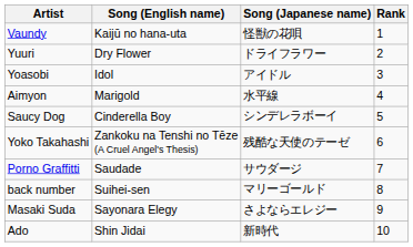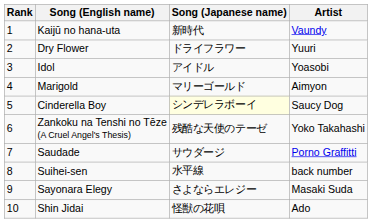columns swapped: Rank <-> Artist
Kaijū no hana-uta | Song (Japanese name): 怪獣の花唄 -> 新時代
Marigold | Song (Japanese name): 水平線 -> マリーゴールド
Cinderella Boy | Song (Japanese name): no background -> lightyellow background
Suihei-sen | Song (Japanese name): マリーゴールド -> 水平線
Shin Jidai | Song (Japanese name): 新時代 -> 怪獣の花唄
